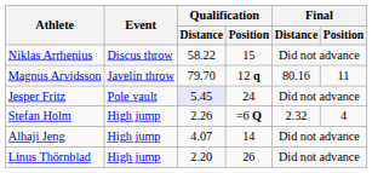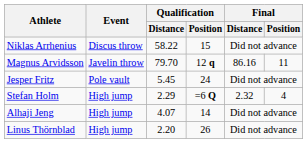Magnus Arvidsson | Final / Distance: 80.16 -> 86.16
Jesper Fritz | Qualification / Distance: lavender background -> no background
Stefan Holm | Qualification / Distance: 2.26 -> 2.29
